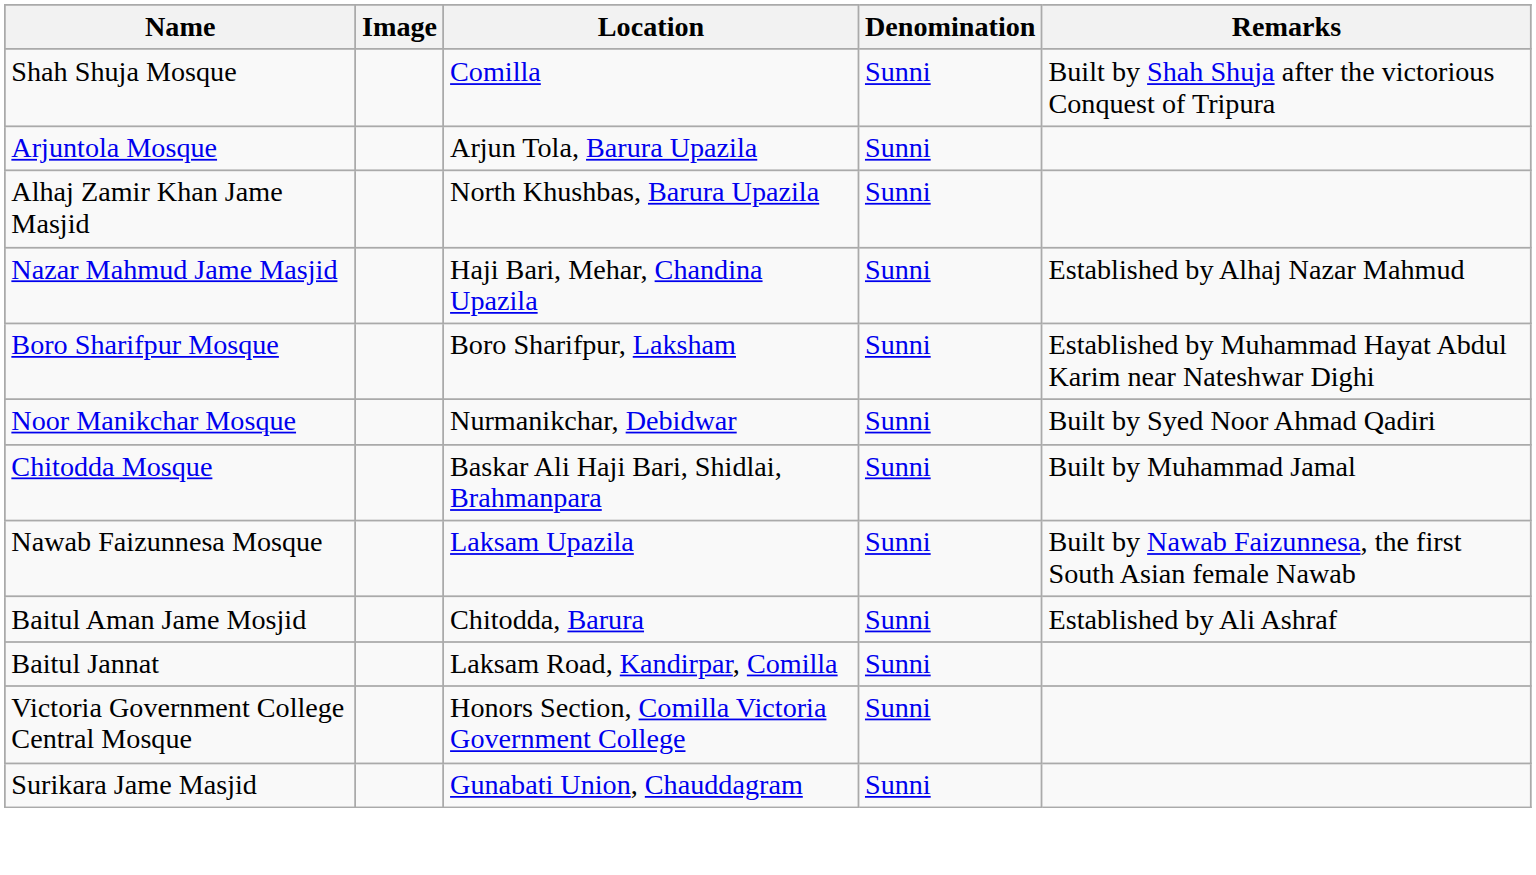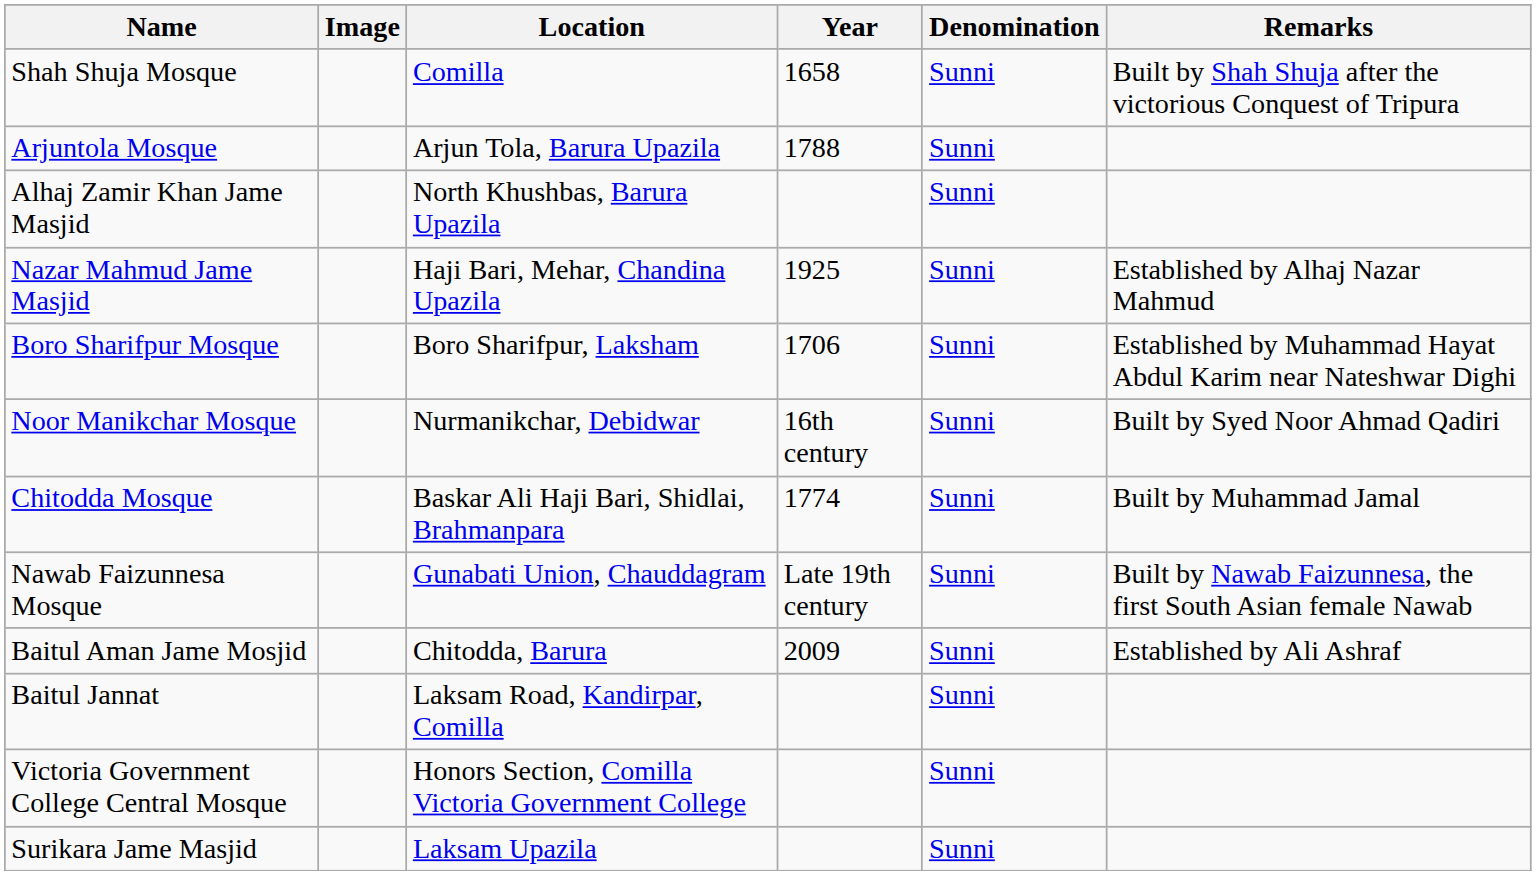+ column: Year | 1658 | 1788 | 1925 | 1706 | 16th century | 1774 | Late 19th century | 2009
Nawab Faizunnesa Mosque | Location: Laksam Upazila -> Gunabati Union, Chauddagram
Surikara Jame Masjid | Location: Gunabati Union, Chauddagram -> Laksam Upazila
